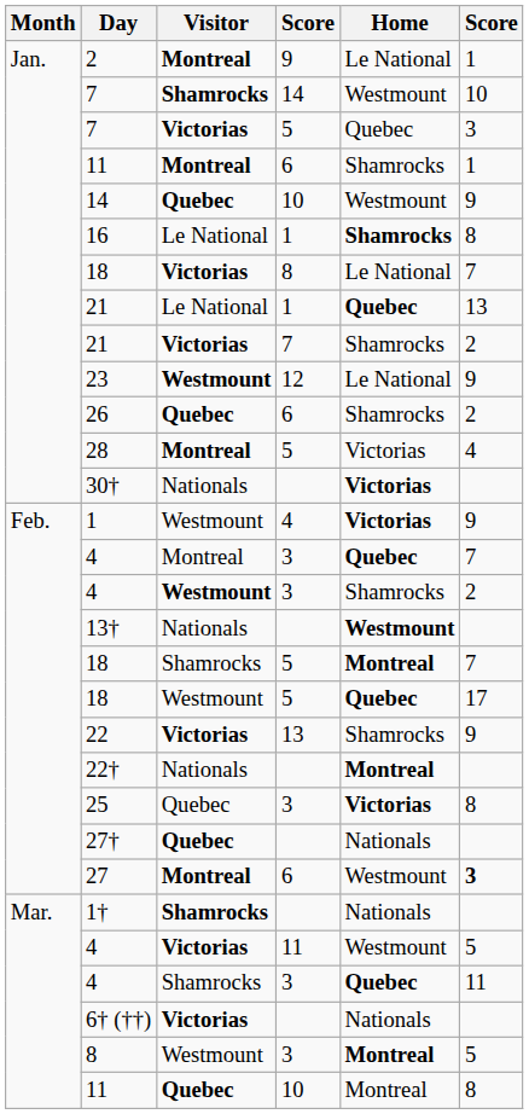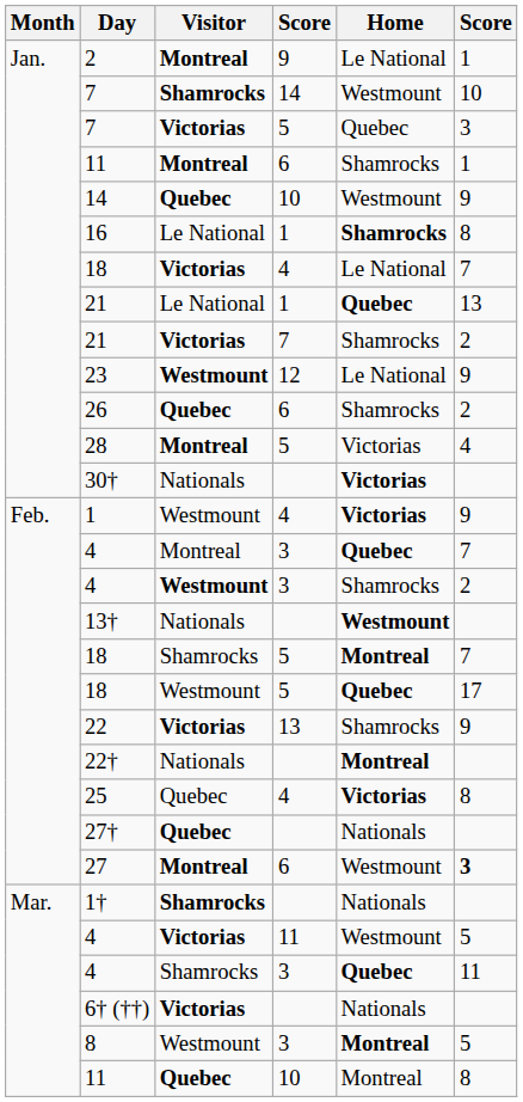18 / Victorias | column 4: 8 -> 4
25 | column 4: 3 -> 4
